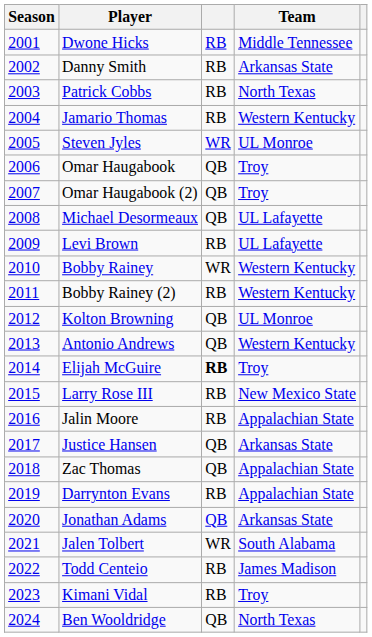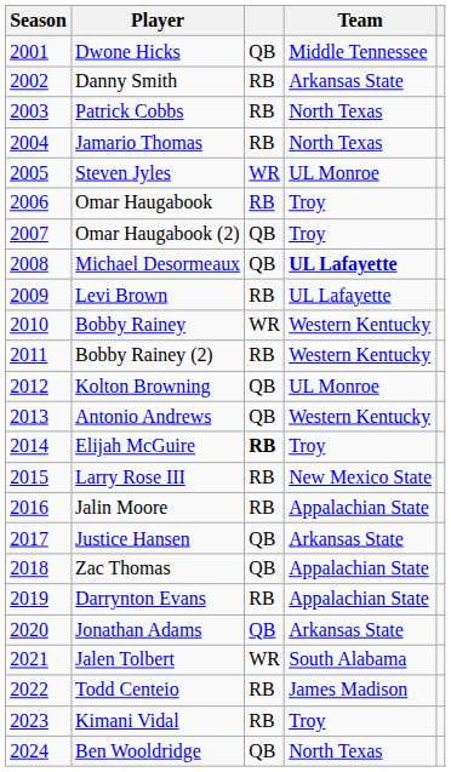Dwone Hicks | column 3: RB -> QB
Jamario Thomas | Team: Western Kentucky -> North Texas
Omar Haugabook | column 3: QB -> RB
Michael Desormeaux | Team: normal -> bold
